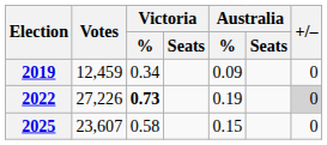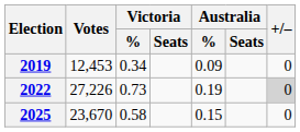2019 | Votes: 12,459 -> 12,453
2022 | Victoria / %: bold -> normal
2025 | Votes: 23,607 -> 23,670
